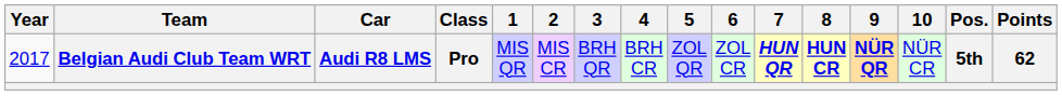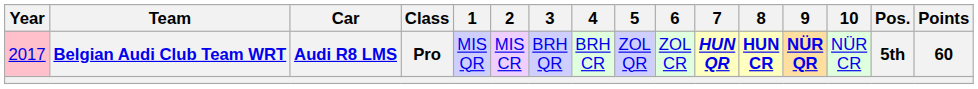Belgian Audi Club Team WRT | Year: no background -> pink background
Belgian Audi Club Team WRT | Points: 62 -> 60
